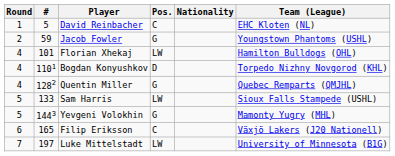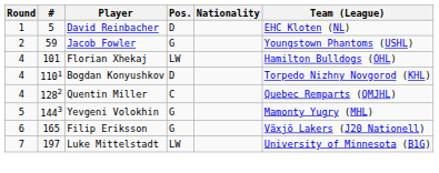David Reinbacher | Pos.: C -> D
Quentin Miller | Pos.: G -> C
- row: 5 | 133 | Sam Harris | LW | Sioux Falls Stampede (USHL)
Filip Eriksson | Pos.: C -> G
